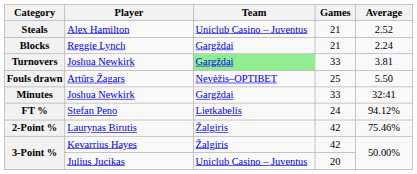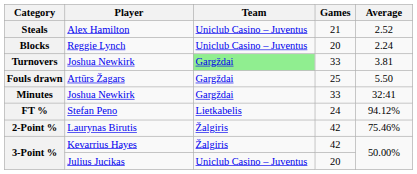Blocks | Team: Gargždai -> Uniclub Casino – Juventus
Blocks | Games: 21 -> 20
Fouls drawn | Team: Nevėžis–OPTIBET -> Gargždai
